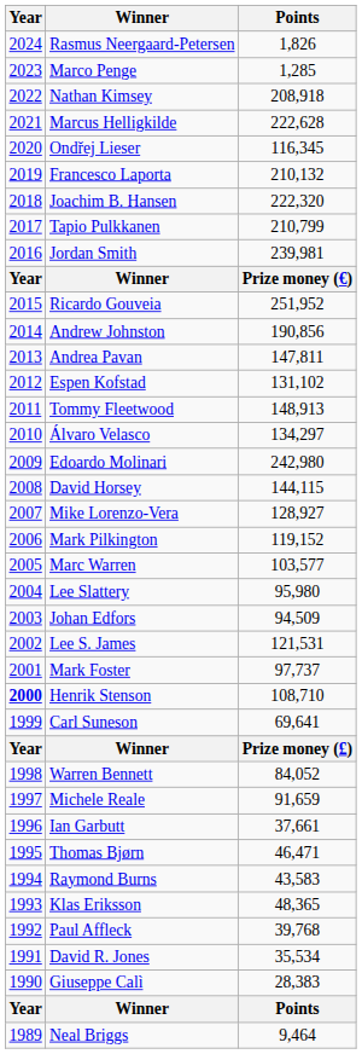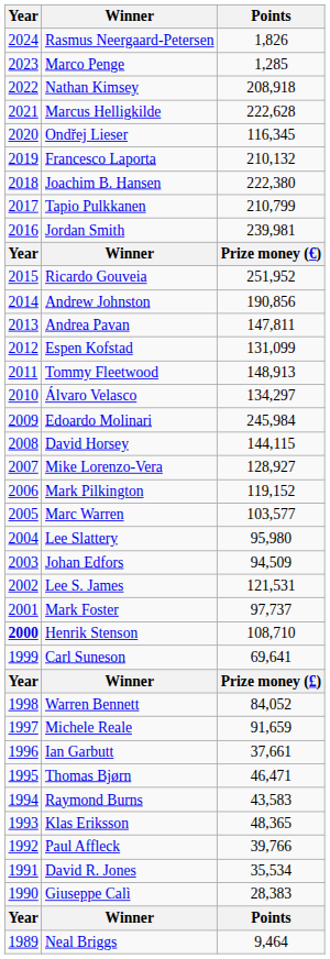Joachim B. Hansen | Points: 222,320 -> 222,380
Espen Kofstad | Points: 131,102 -> 131,099
Edoardo Molinari | Points: 242,980 -> 245,984
Paul Affleck | Points: 39,768 -> 39,766
